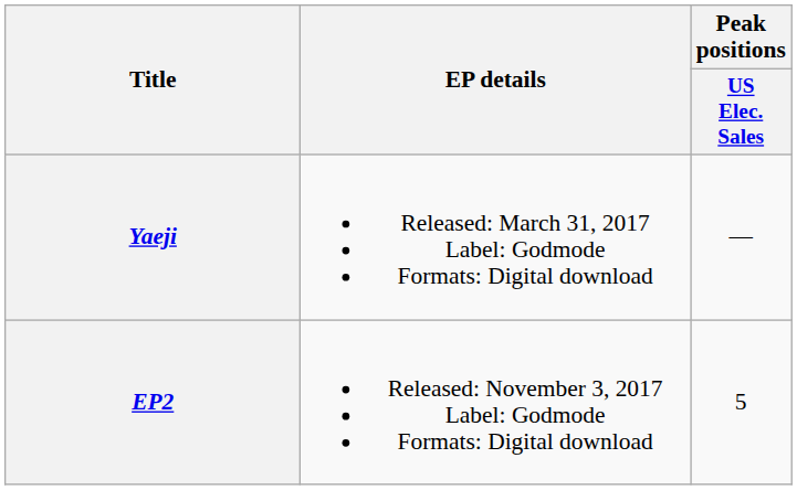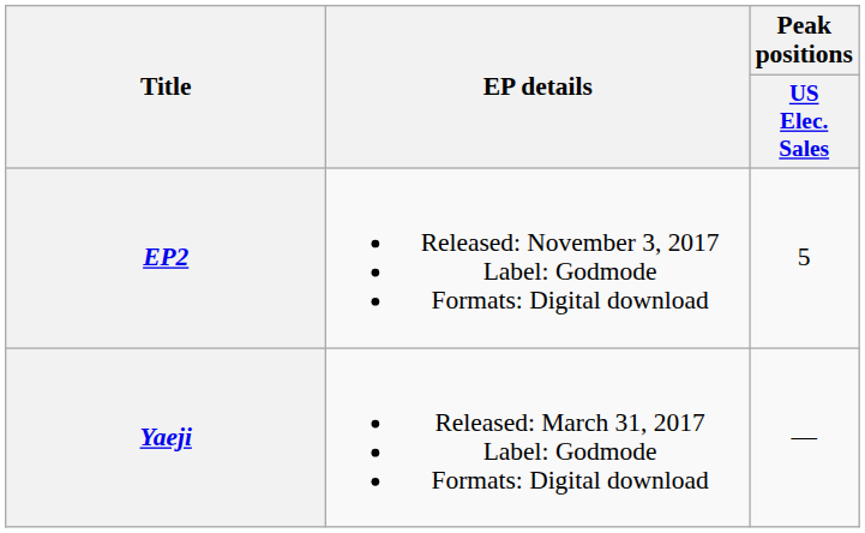rows swapped: Yaeji <-> EP2
